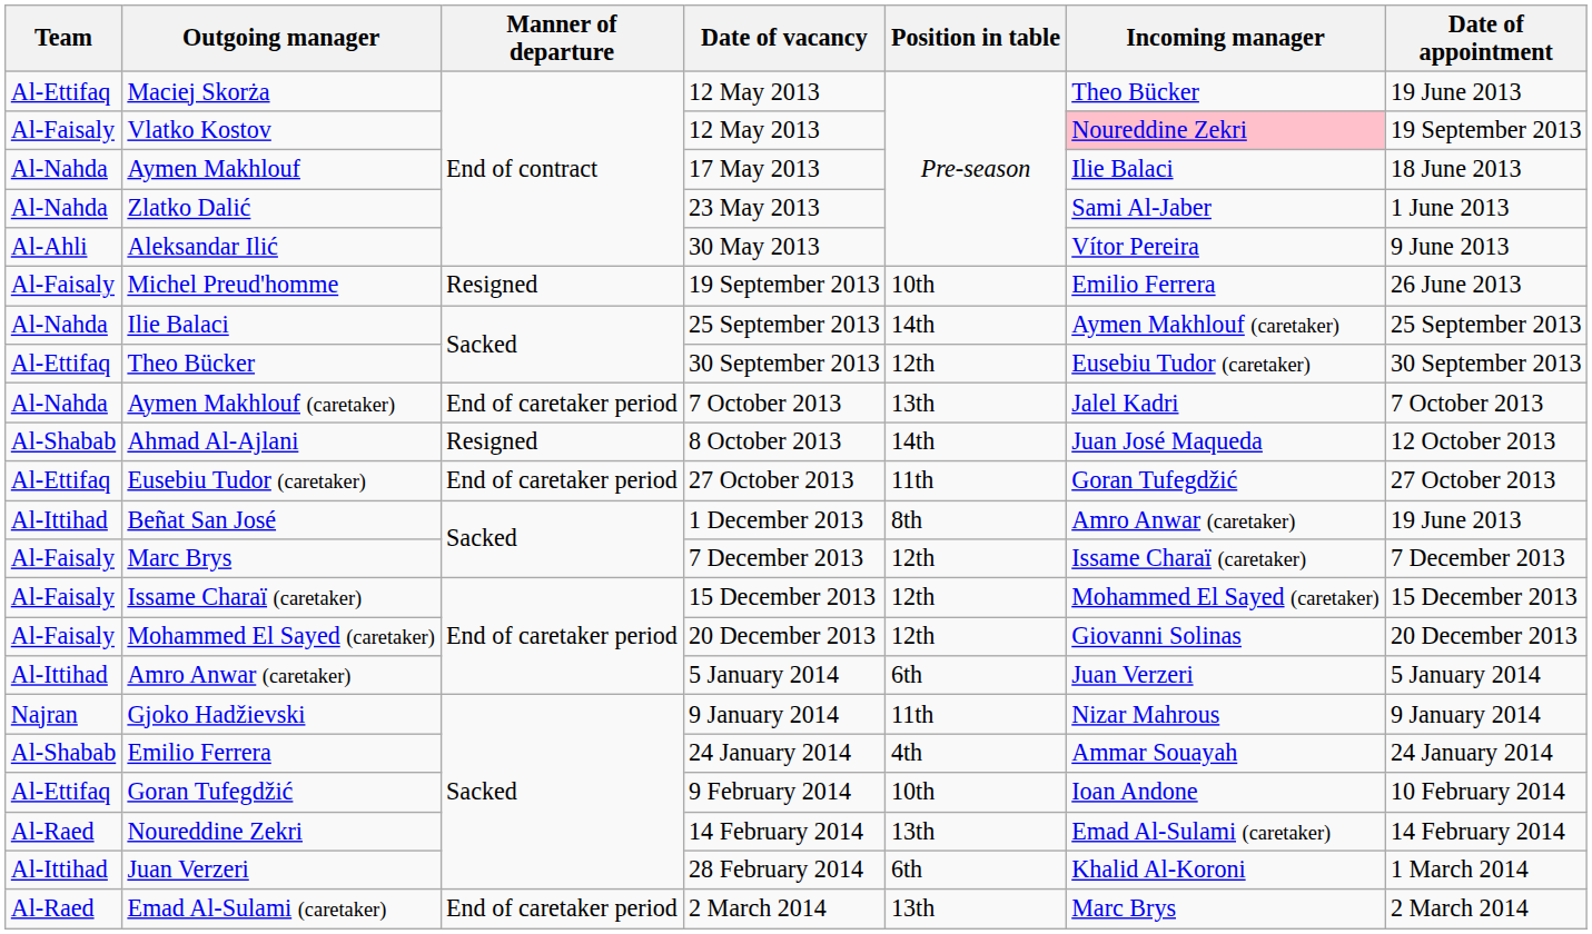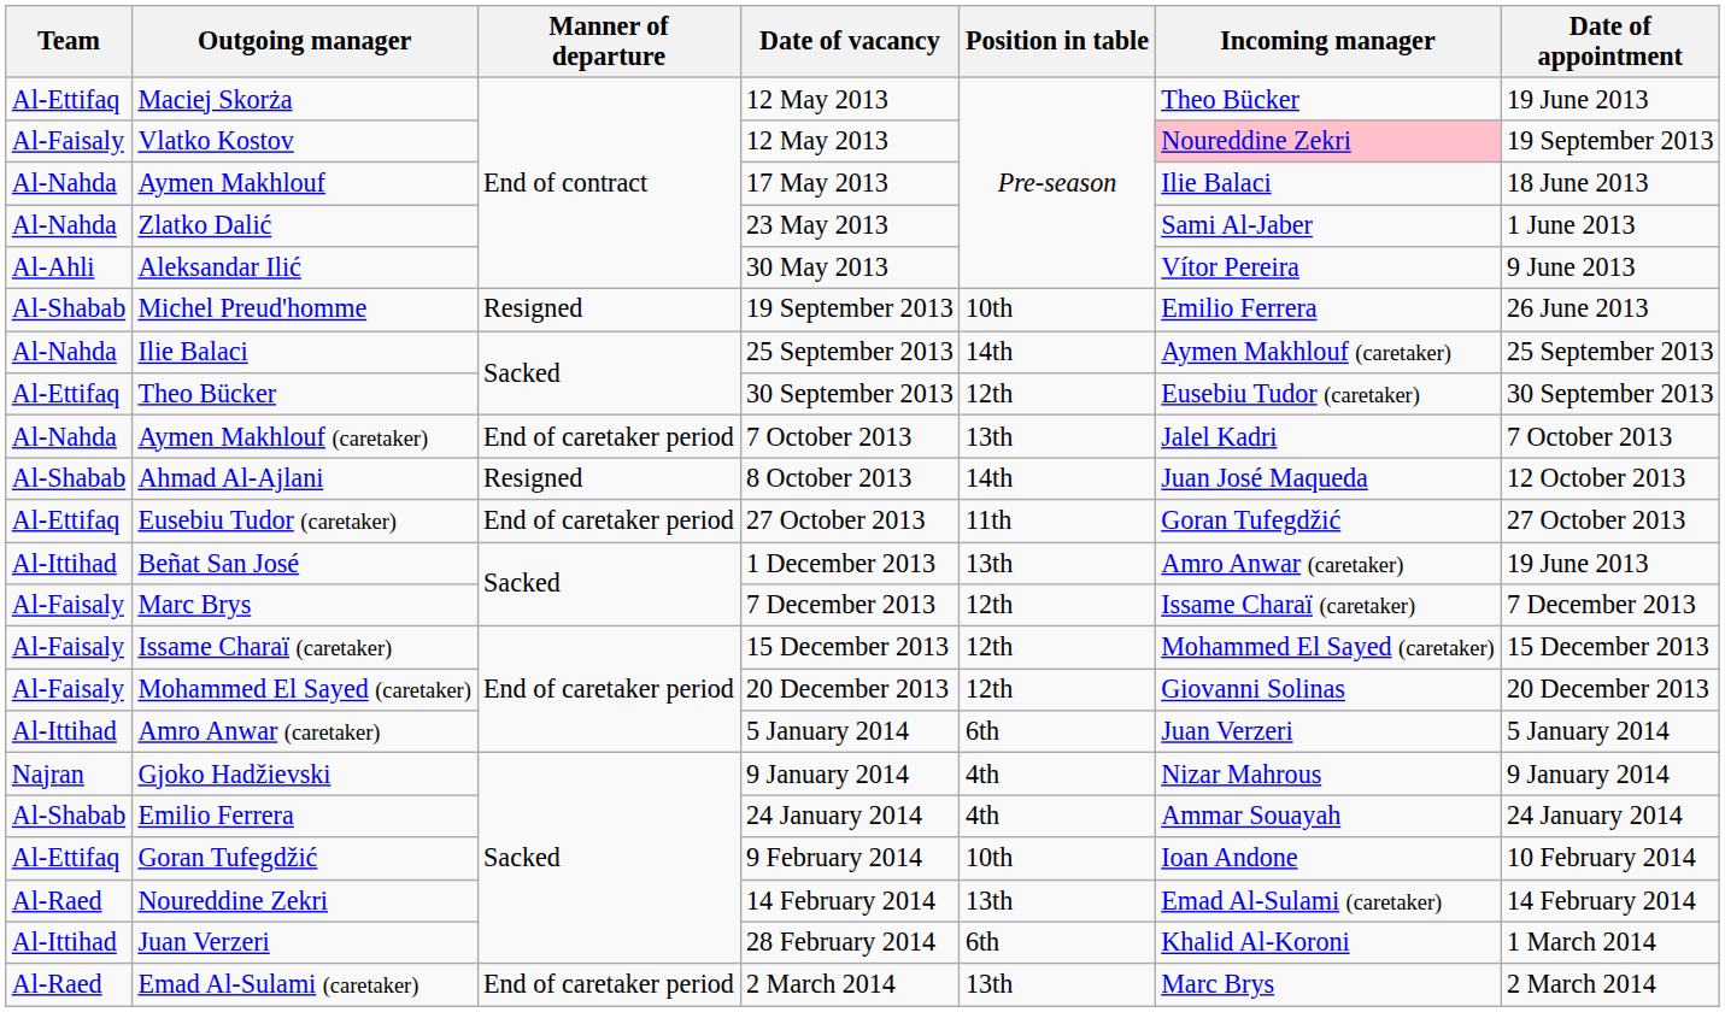Michel Preud'homme | Team: Al-Faisaly -> Al-Shabab
Beñat San José | Position in table: 8th -> 13th
Gjoko Hadžievski | Position in table: 11th -> 4th
